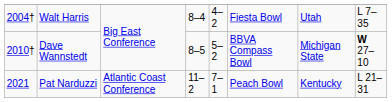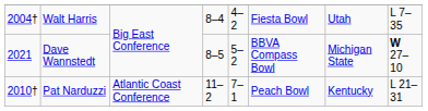Dave Wannstedt | column 1: 2010† -> 2021
Pat Narduzzi | column 1: 2021 -> 2010†
